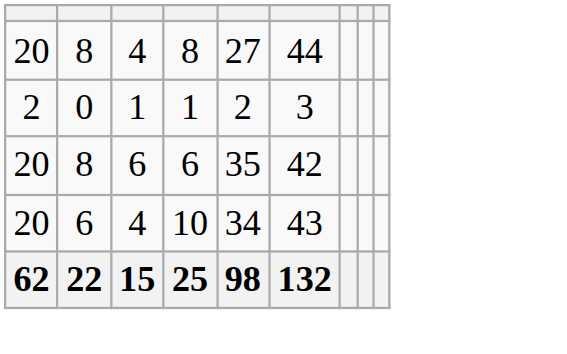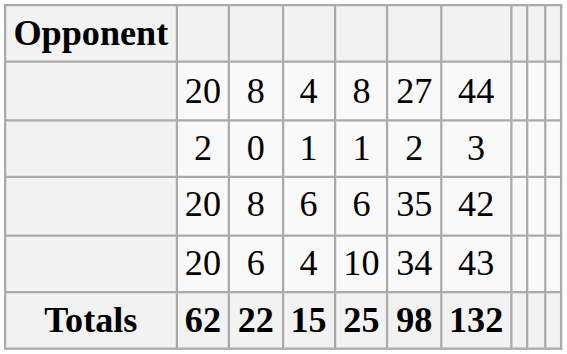+ column: Opponent | Totals
